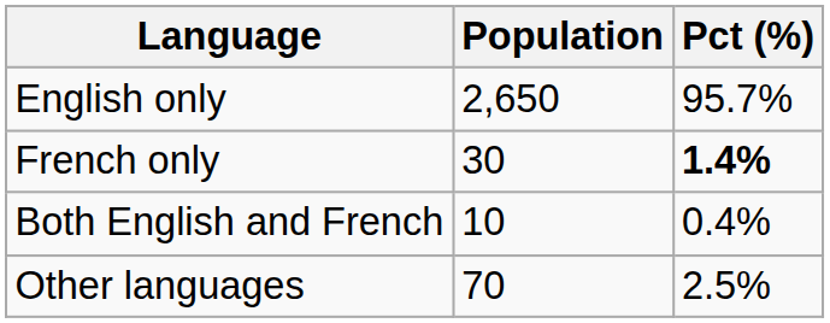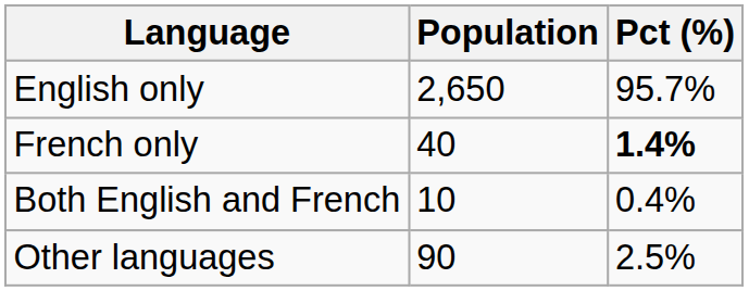French only | Population: 30 -> 40
Other languages | Population: 70 -> 90
